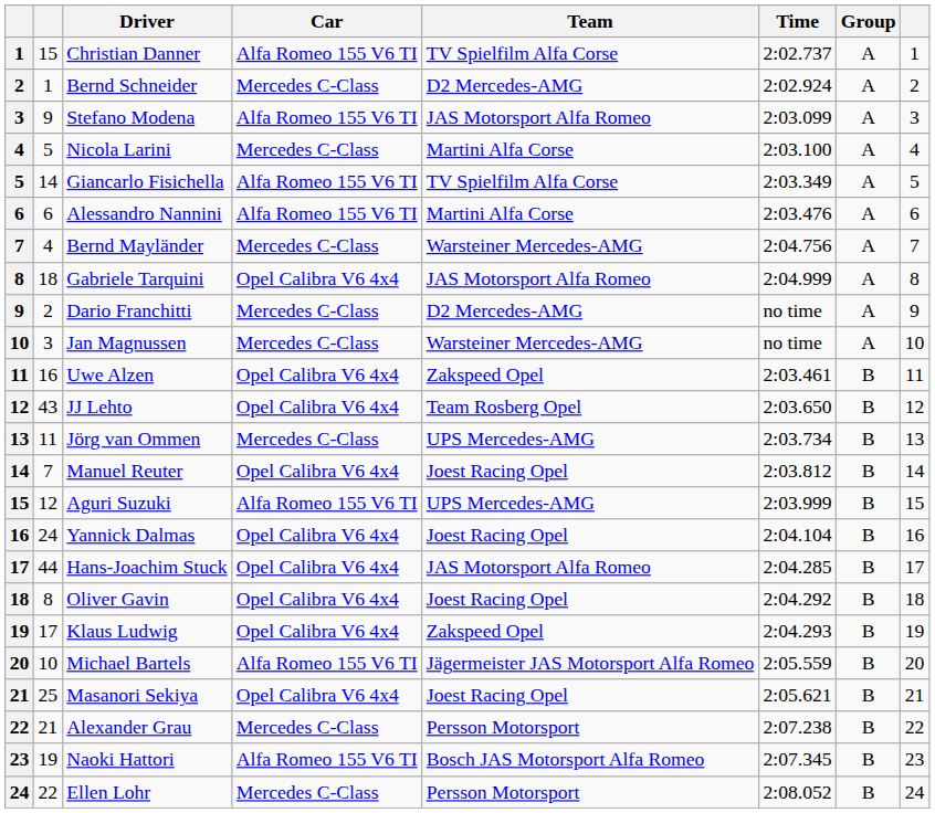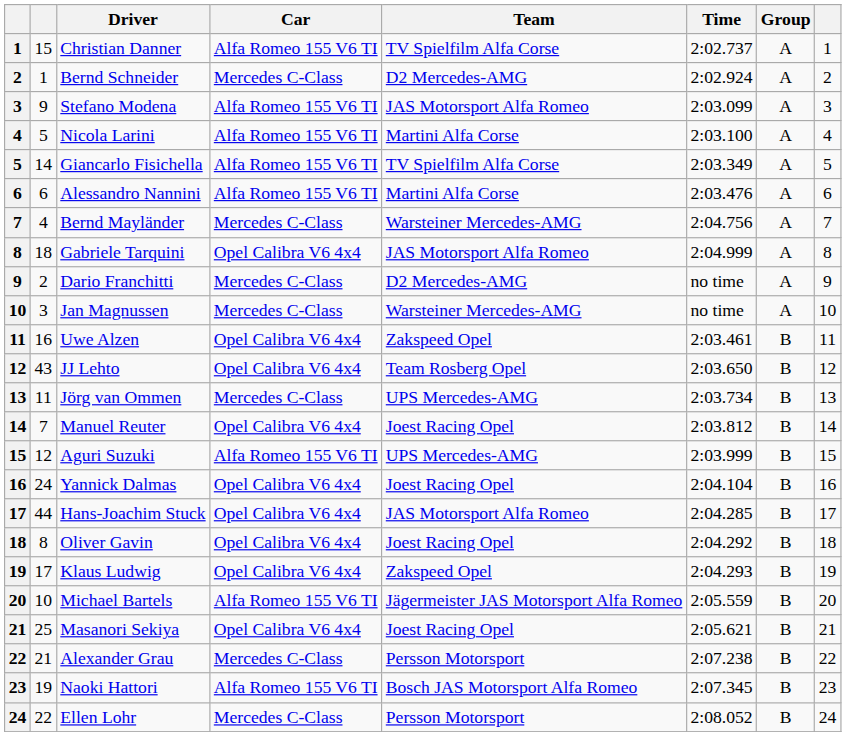Nicola Larini | Car: Mercedes C-Class -> Alfa Romeo 155 V6 TI
